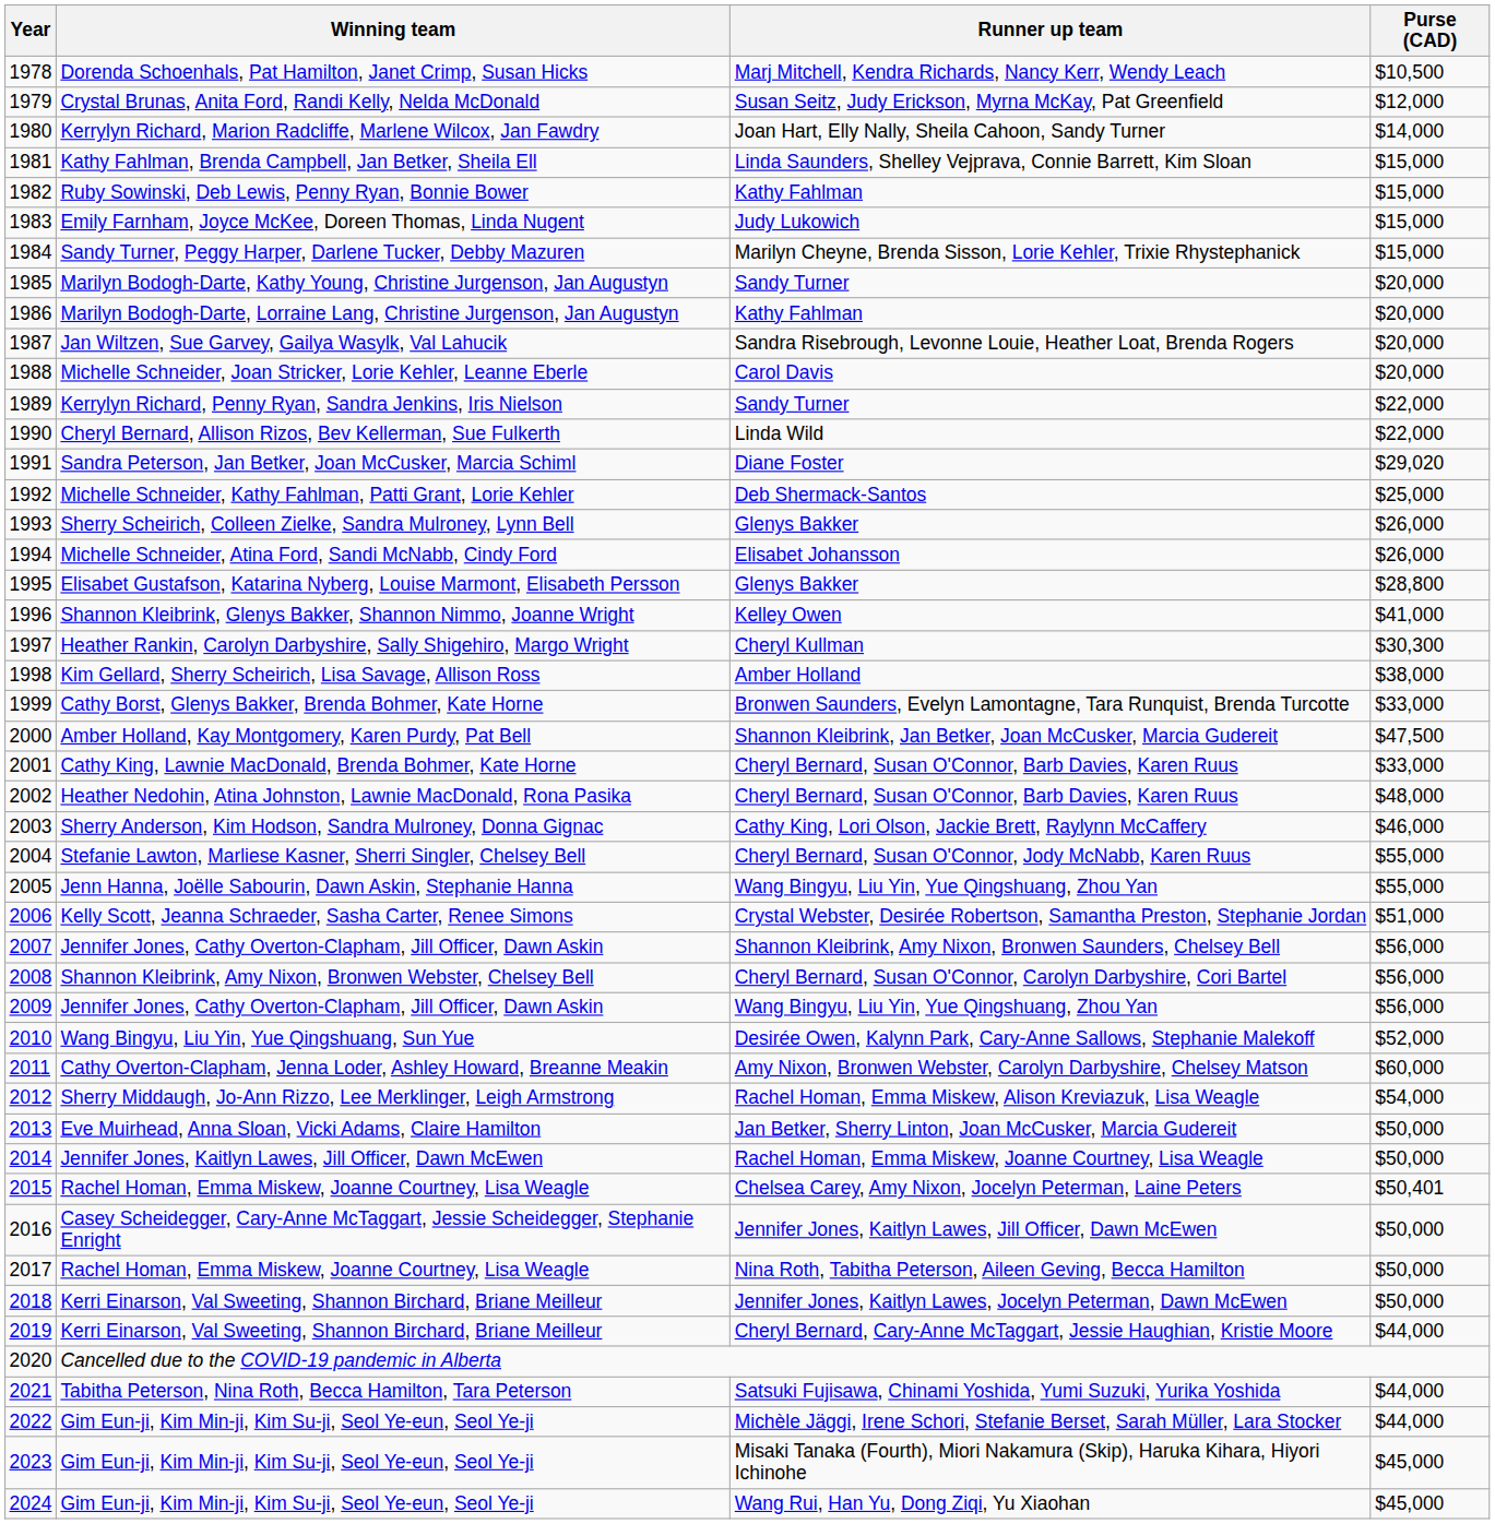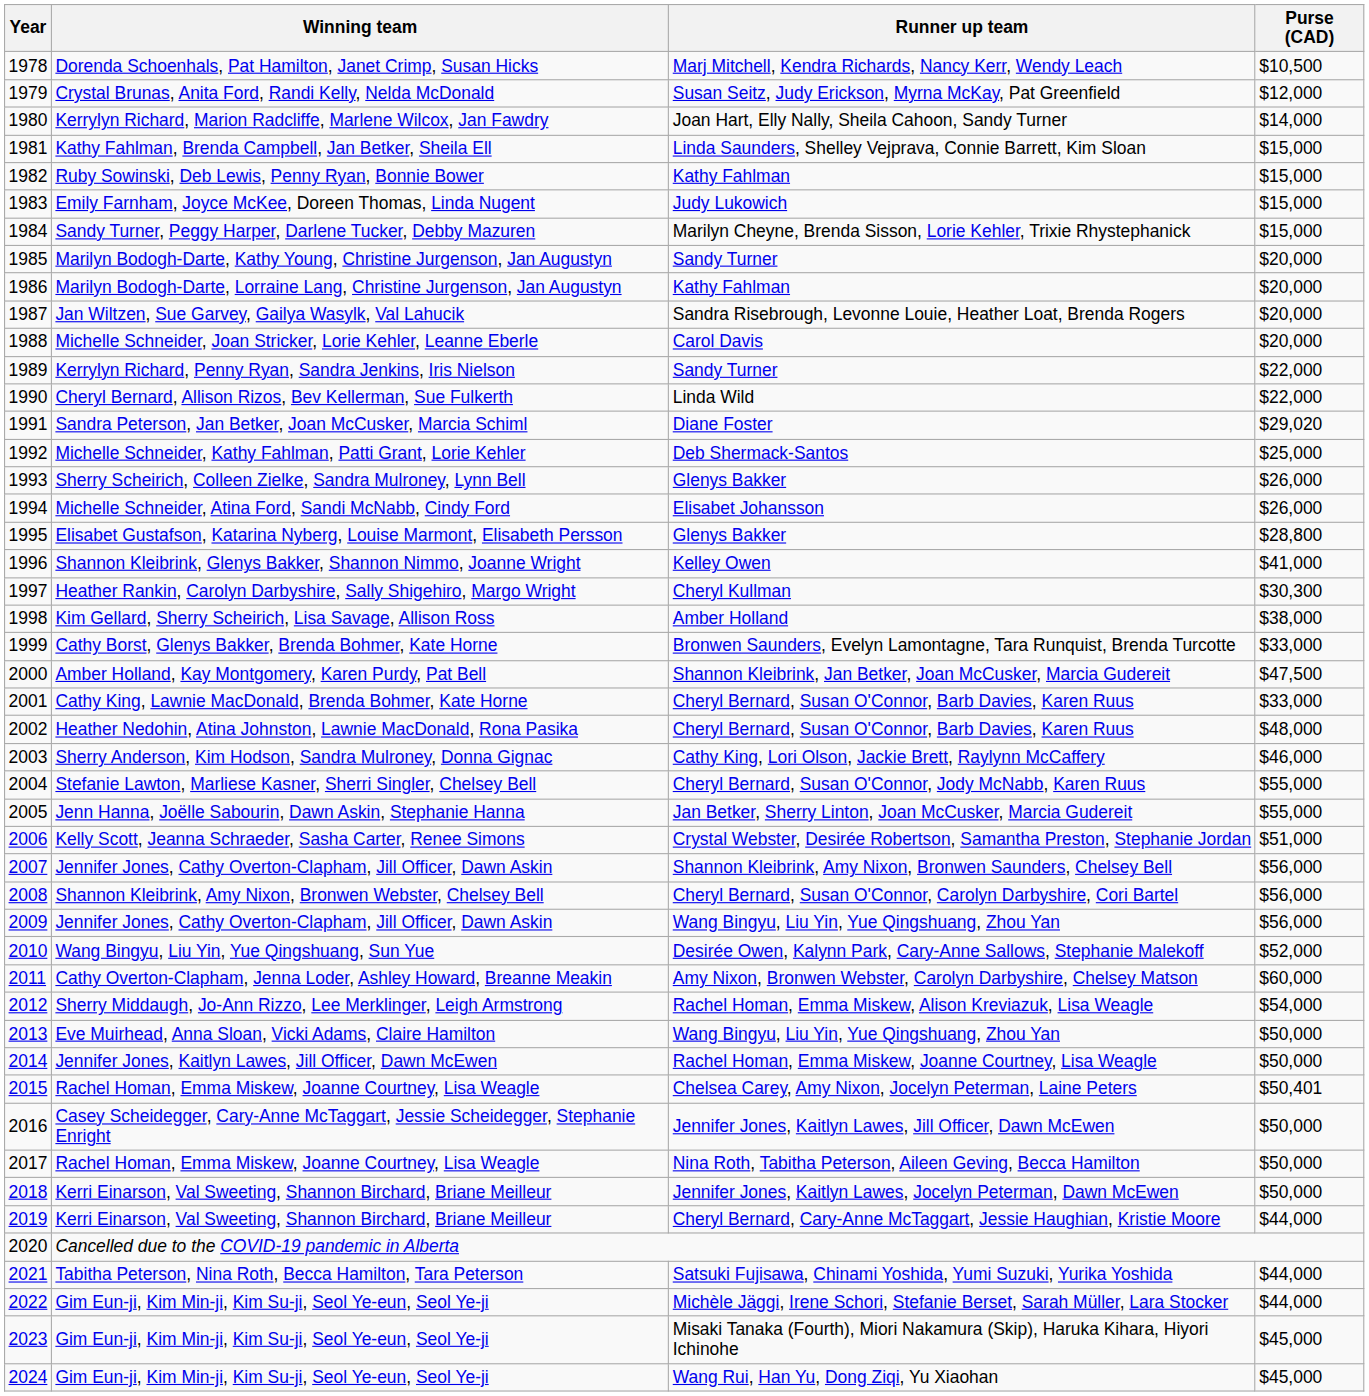2005 | Runner up team: Wang Bingyu, Liu Yin, Yue Qingshuang, Zhou Yan -> Jan Betker, Sherry Linton, Joan McCusker, Marcia Gudereit
2013 | Runner up team: Jan Betker, Sherry Linton, Joan McCusker, Marcia Gudereit -> Wang Bingyu, Liu Yin, Yue Qingshuang, Zhou Yan
